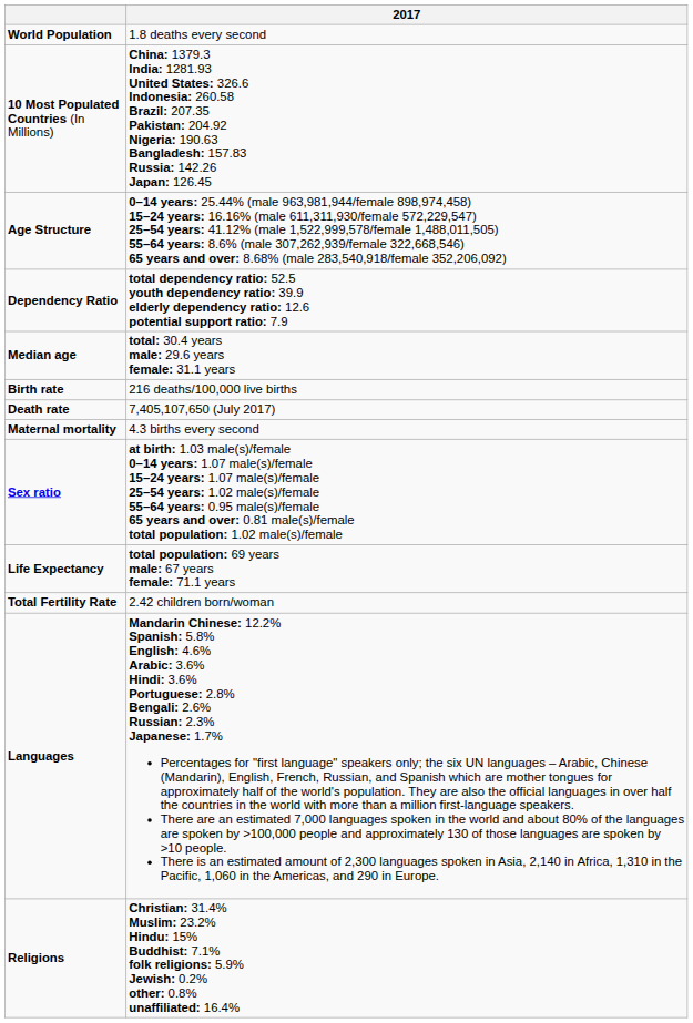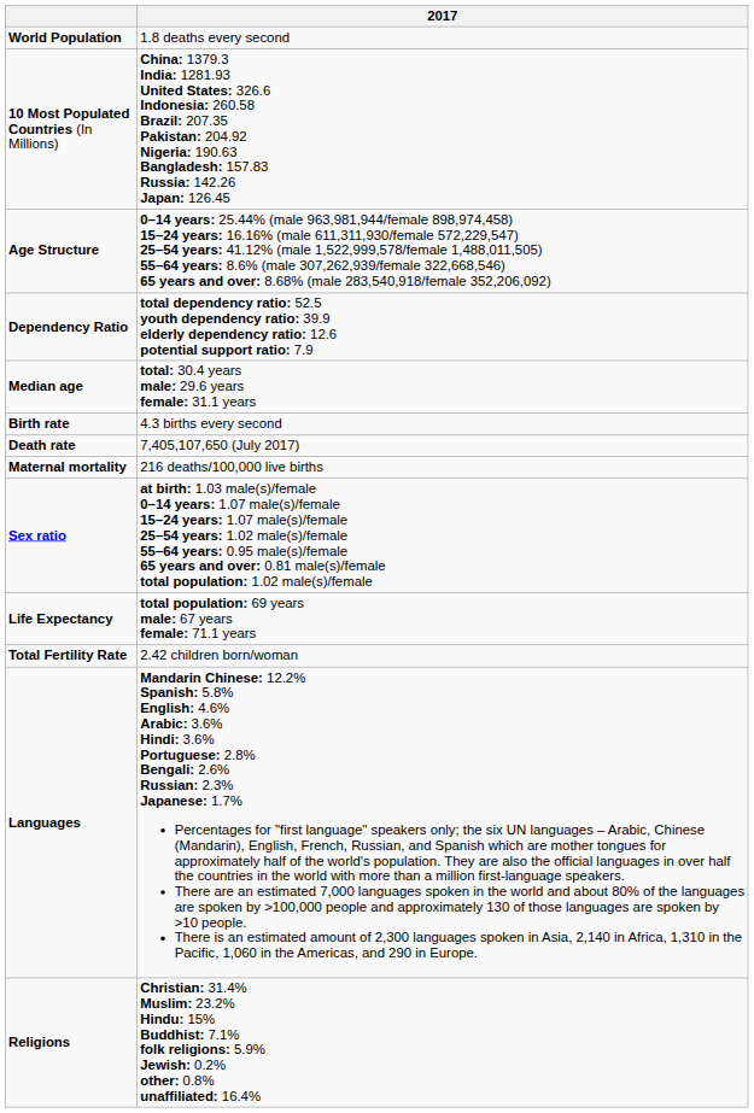Birth rate | 2017: 216 deaths/100,000 live births -> 4.3 births every second
Maternal mortality | 2017: 4.3 births every second -> 216 deaths/100,000 live births
